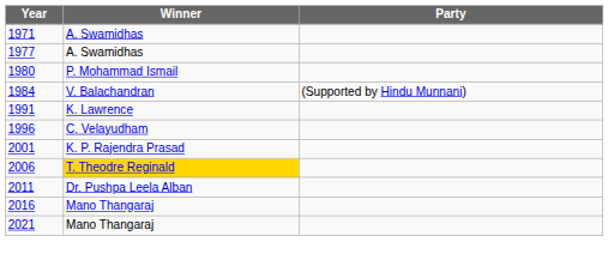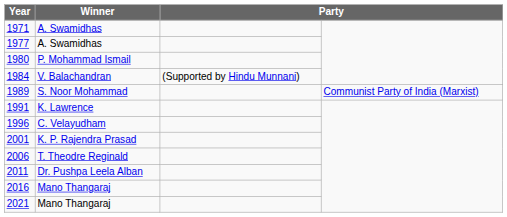+ row: 1989 | S. Noor Mohammad | Communist Party of India (Marxist)
2006 | Winner: gold background -> no background
